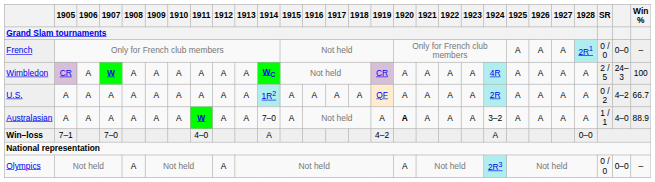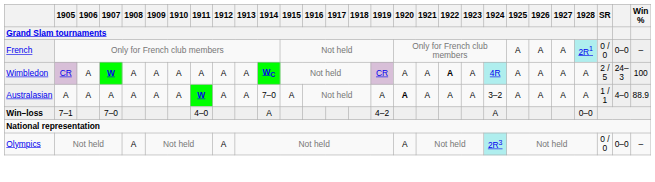Wimbledon | 1922 / Grand Slam tournaments: normal -> bold
- row: U.S. | A | A | A | A | A | A | A | A | A | 1R2 | A | A | A | A | QF | A | A | A | A | 2R | A | A | A | A | 0 / 2 | 4–2 | 66.7
